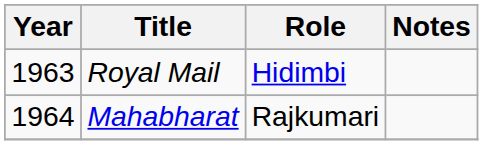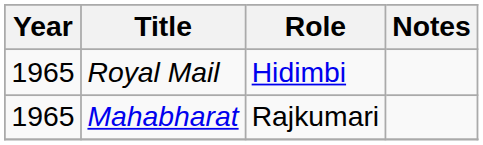Royal Mail | Year: 1963 -> 1965
Mahabharat | Year: 1964 -> 1965
